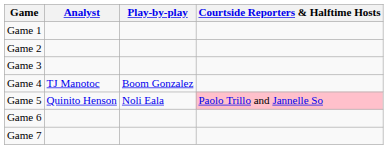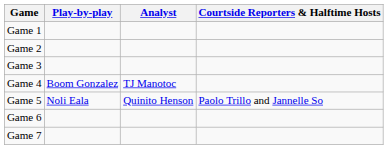columns swapped: Play-by-play <-> Analyst
Game 5 | Courtside Reporters & Halftime Hosts: pink background -> no background
